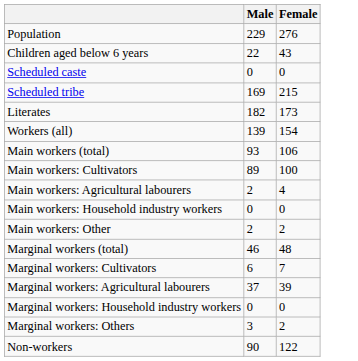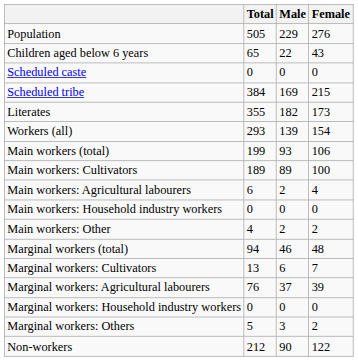+ column: Total | 505 | 65 | 0 | 384 | 355 | 293 | 199 | 189 | 6 | 0 | 4 | 94 | 13 | 76 | 0 | 5 | 212
